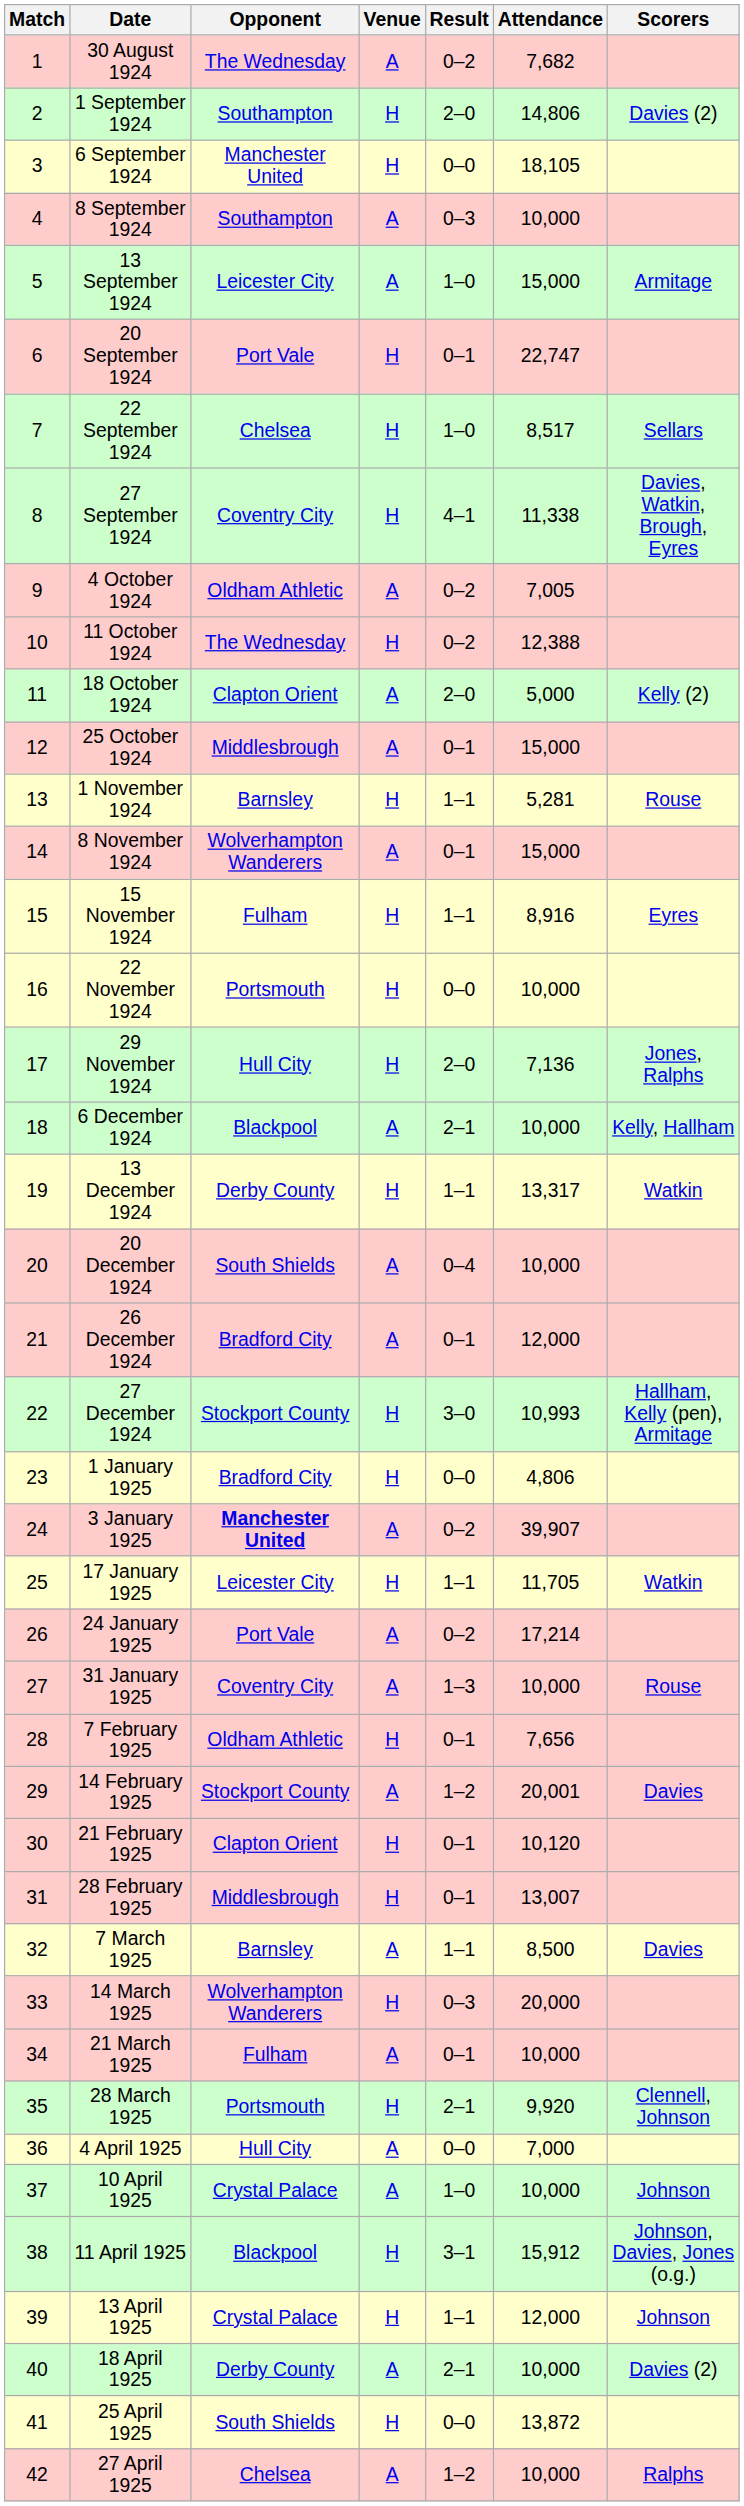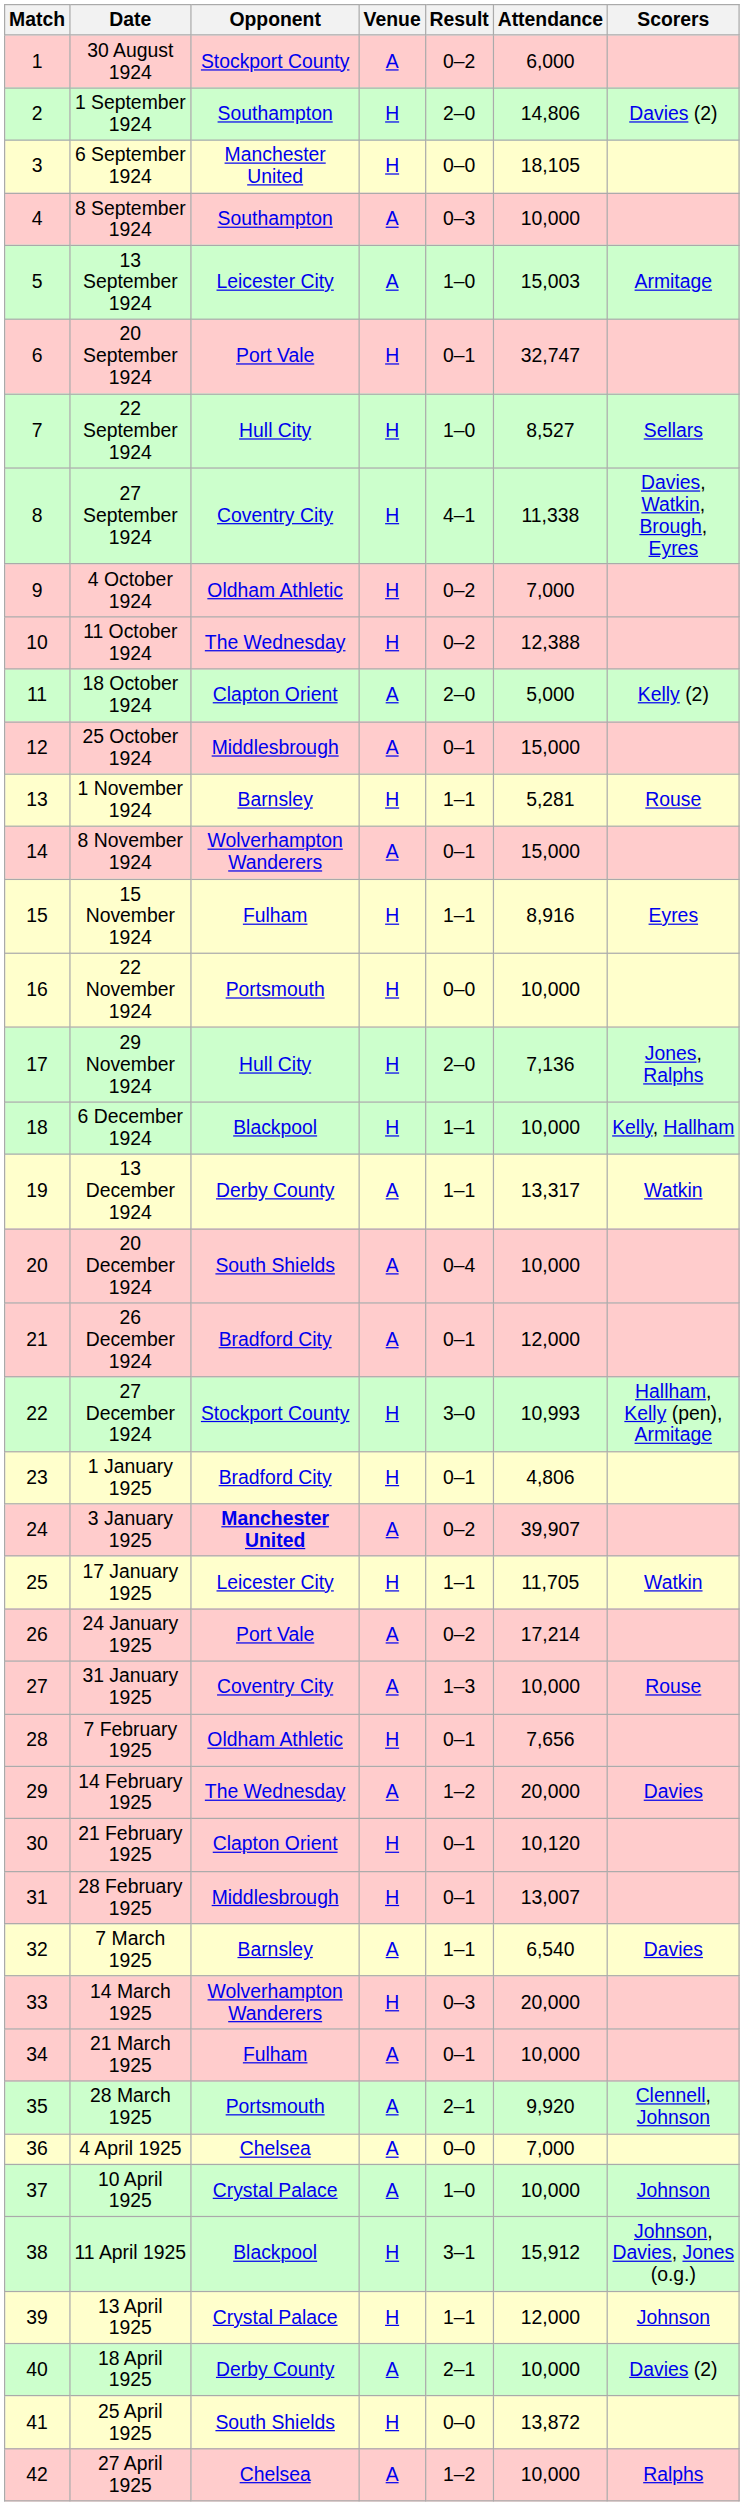30 August 1924 | Opponent: The Wednesday -> Stockport County
30 August 1924 | Attendance: 7,682 -> 6,000
13 September 1924 | Attendance: 15,000 -> 15,003
20 September 1924 | Attendance: 22,747 -> 32,747
22 September 1924 | Opponent: Chelsea -> Hull City
22 September 1924 | Attendance: 8,517 -> 8,527
4 October 1924 | Venue: A -> H
4 October 1924 | Attendance: 7,005 -> 7,000
6 December 1924 | Venue: A -> H
6 December 1924 | Result: 2–1 -> 1–1
13 December 1924 | Venue: H -> A
1 January 1925 | Result: 0–0 -> 0–1
14 February 1925 | Opponent: Stockport County -> The Wednesday
14 February 1925 | Attendance: 20,001 -> 20,000
7 March 1925 | Attendance: 8,500 -> 6,540
28 March 1925 | Venue: H -> A
4 April 1925 | Opponent: Hull City -> Chelsea
